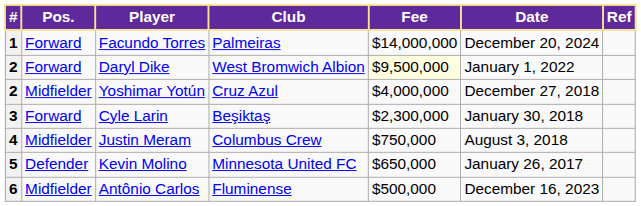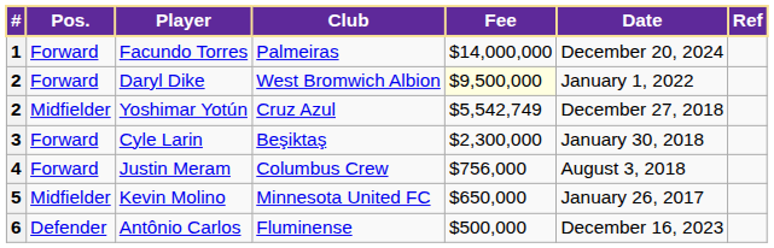Yoshimar Yotún | Fee: $4,000,000 -> $5,542,749
Justin Meram | Pos.: Midfielder -> Forward
Justin Meram | Fee: $750,000 -> $756,000
Kevin Molino | Pos.: Defender -> Midfielder
Antônio Carlos | Pos.: Midfielder -> Defender
